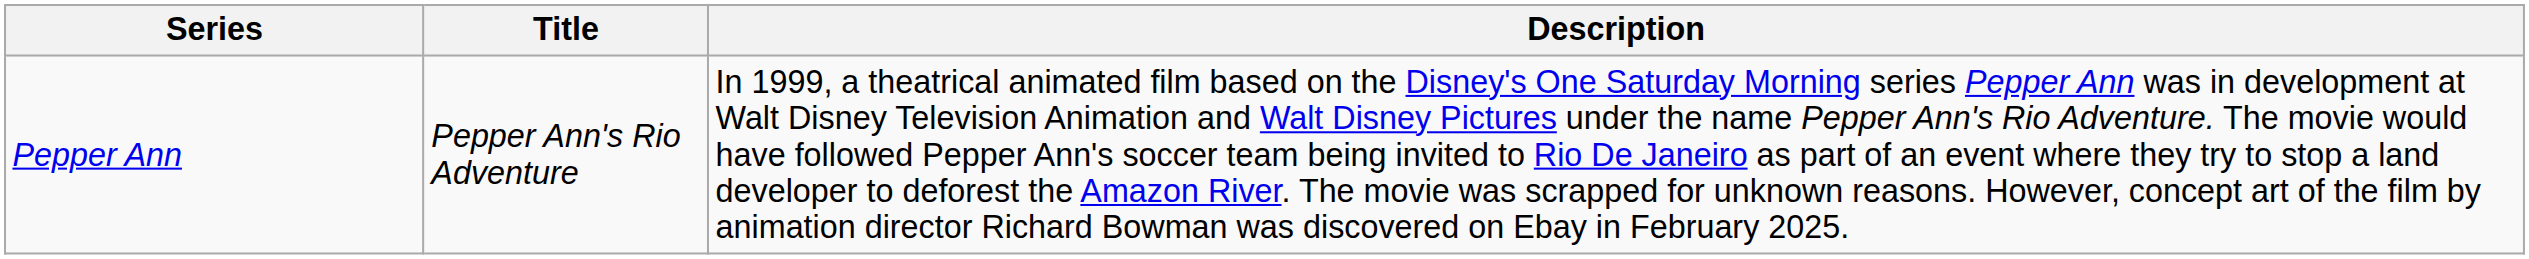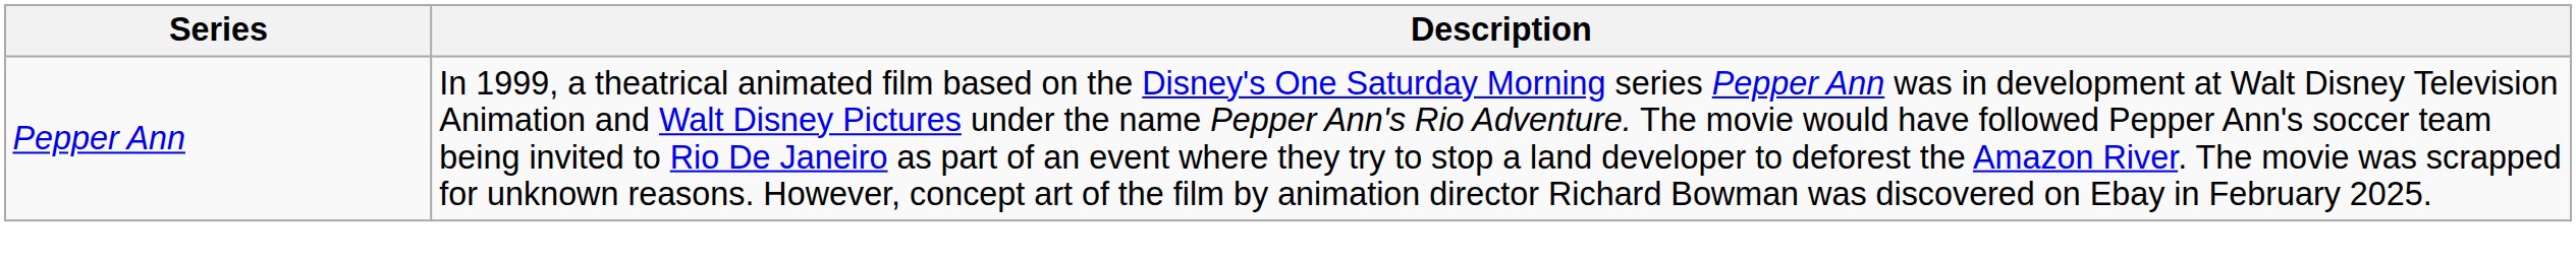- column: Title | Pepper Ann's Rio Adventure
